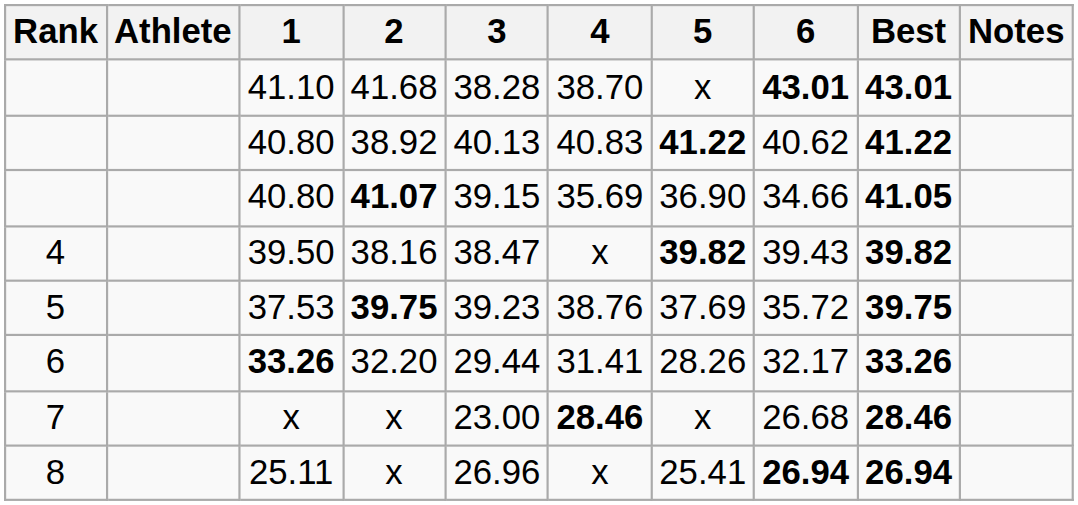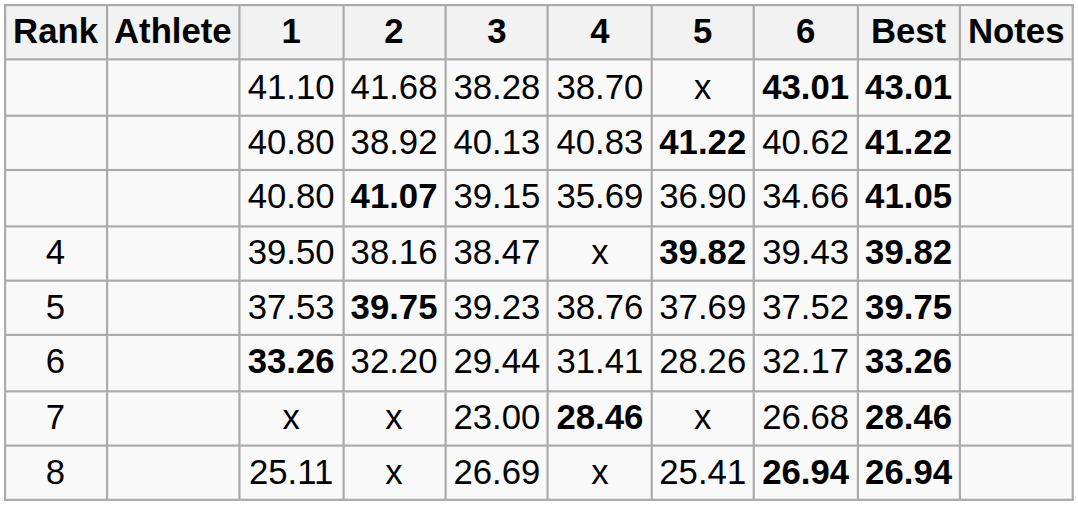37.53 | 6: 35.72 -> 37.52
25.11 | 3: 26.96 -> 26.69
